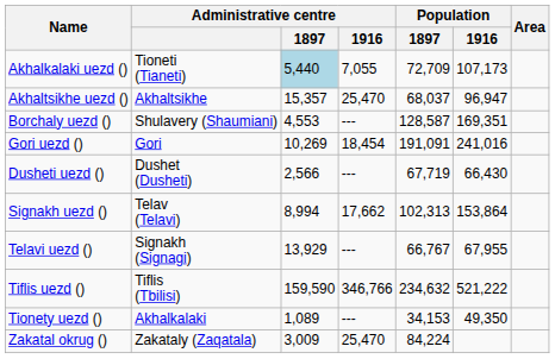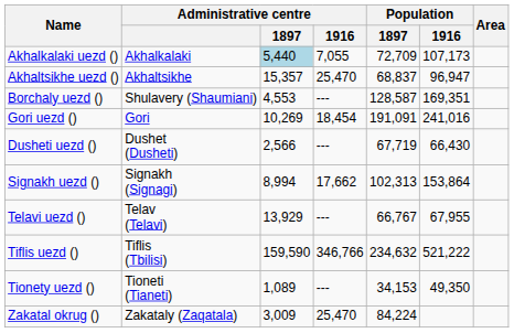Akhalkalaki uezd () | Administrative centre: Tioneti (Tianeti) -> Akhalkalaki
Akhaltsikhe uezd () | Population / 1897: 68,037 -> 68,837
Signakh uezd () | Administrative centre: Telav (Telavi) -> Signakh (Signagi)
Telavi uezd () | Administrative centre: Signakh (Signagi) -> Telav (Telavi)
Tionety uezd () | Administrative centre: Akhalkalaki -> Tioneti (Tianeti)
